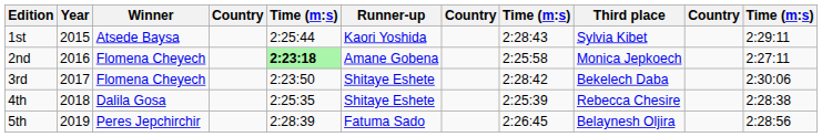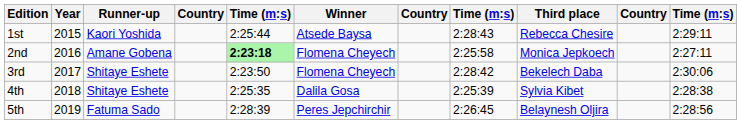columns swapped: Winner <-> Runner-up
1st | Third place: Sylvia Kibet -> Rebecca Chesire
4th | Third place: Rebecca Chesire -> Sylvia Kibet
